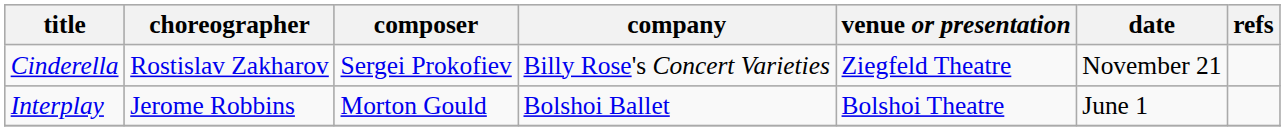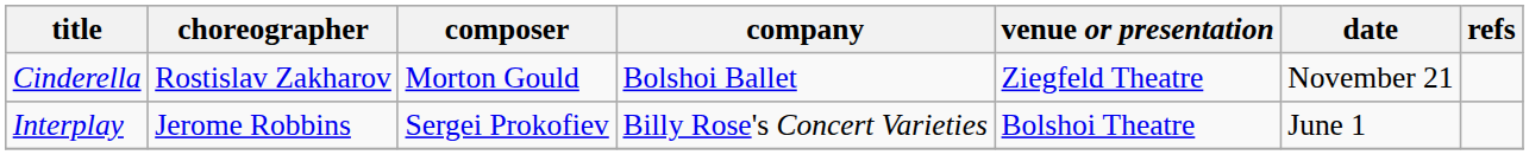Cinderella | composer: Sergei Prokofiev -> Morton Gould
Cinderella | company: Billy Rose's Concert Varieties -> Bolshoi Ballet
Interplay | composer: Morton Gould -> Sergei Prokofiev
Interplay | company: Bolshoi Ballet -> Billy Rose's Concert Varieties
